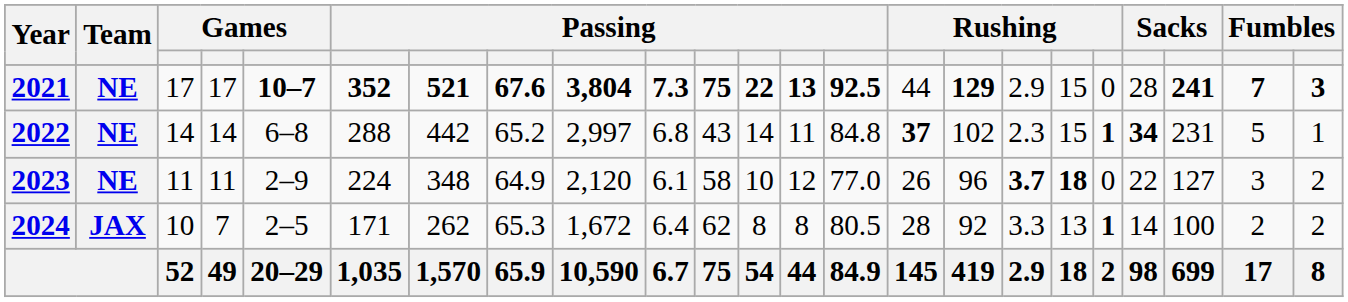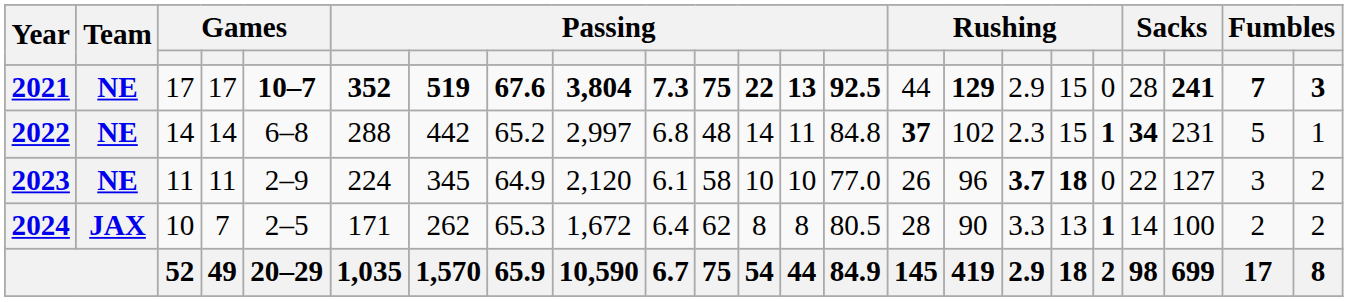2021 | column 7: 521 -> 519
2022 | column 11: 43 -> 48
2023 | column 7: 348 -> 345
2023 | column 13: 12 -> 10
2024 | column 16: 92 -> 90
